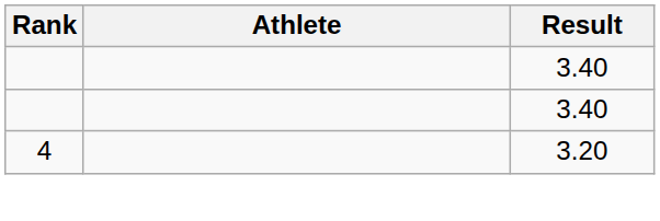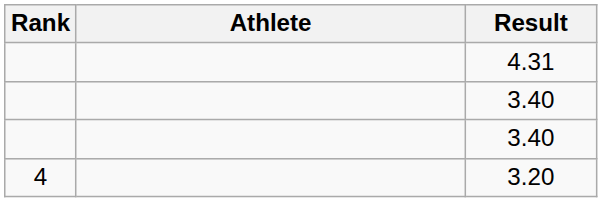+ row: 4.31
